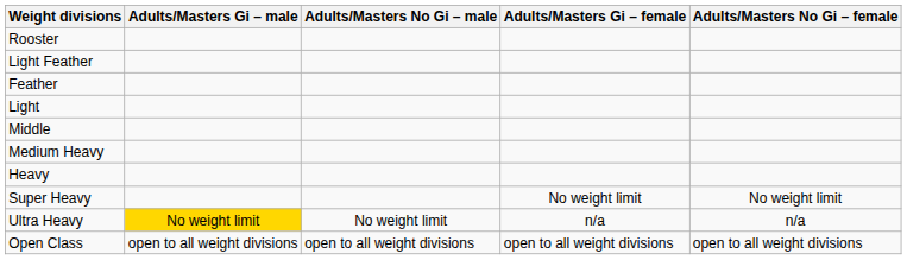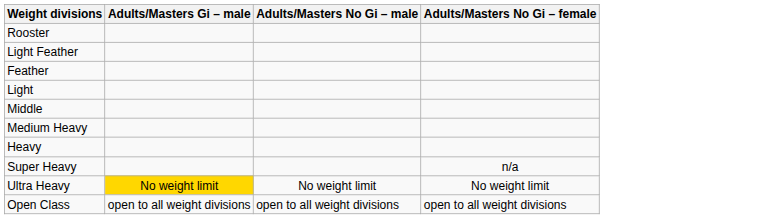- column: Adults/Masters Gi – female | No weight limit | n/a | open to all weight divisions
Super Heavy | Adults/Masters No Gi – female: No weight limit -> n/a
Ultra Heavy | Adults/Masters No Gi – female: n/a -> No weight limit
